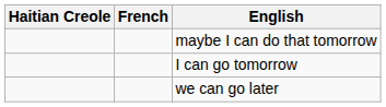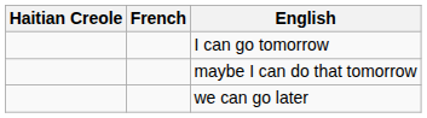rows swapped: I can go tomorrow <-> maybe I can do that tomorrow
